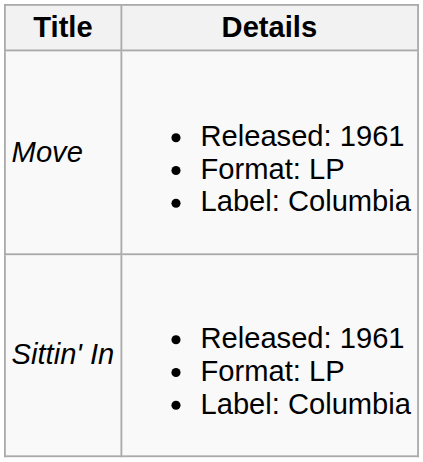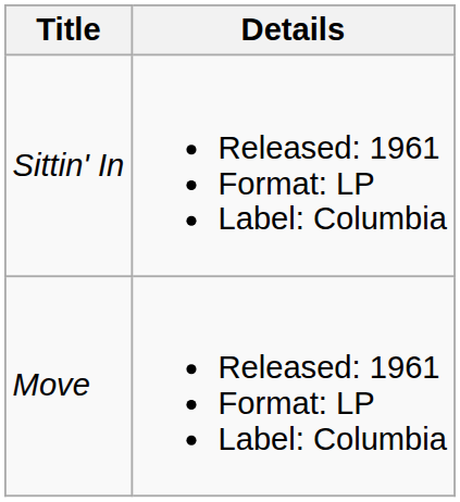rows swapped: Move <-> Sittin' In
